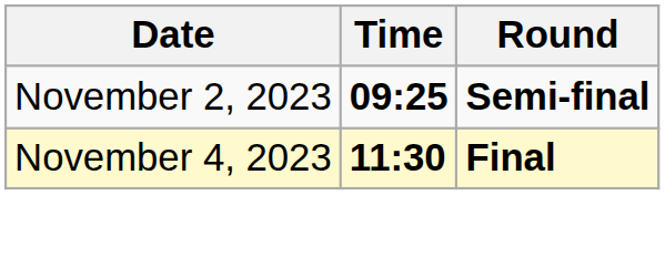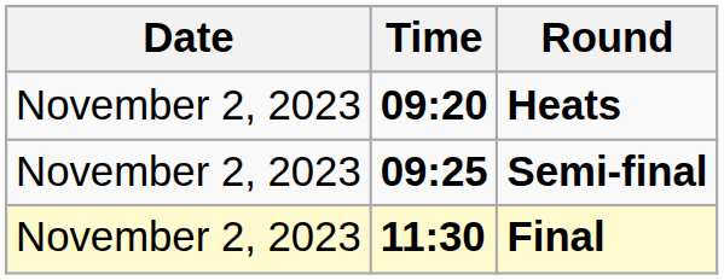+ row: November 2, 2023 | 09:20 | Heats
Final | Date: November 4, 2023 -> November 2, 2023
